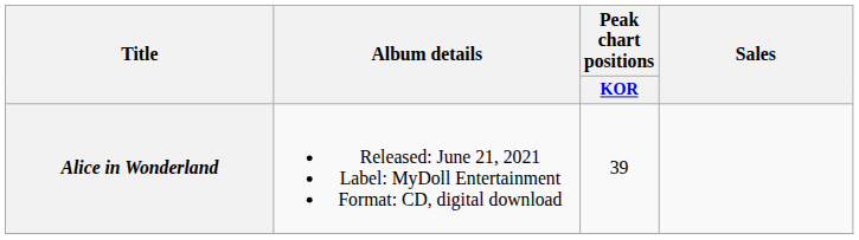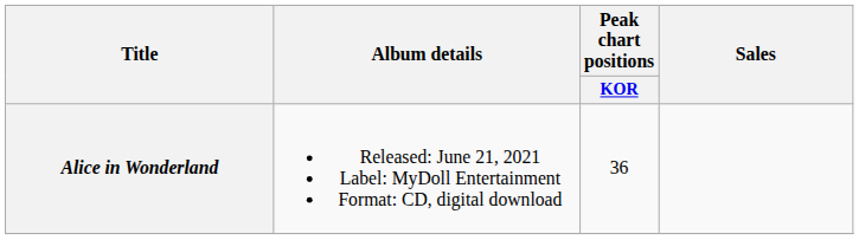Alice in Wonderland | Peak chart positions / KOR: 39 -> 36
